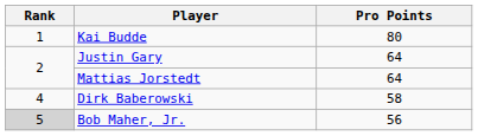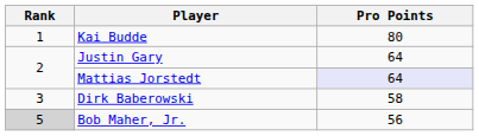Mattias Jorstedt | Pro Points: no background -> lavender background
Dirk Baberowski | Rank: 4 -> 3
